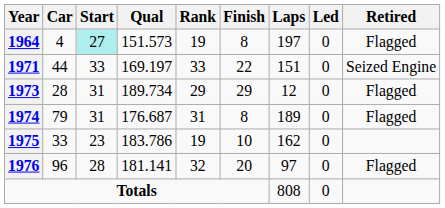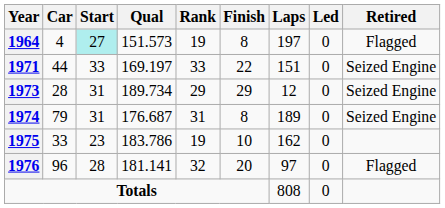1973 | Retired: Flagged -> Seized Engine
1974 | Retired: Flagged -> Seized Engine
